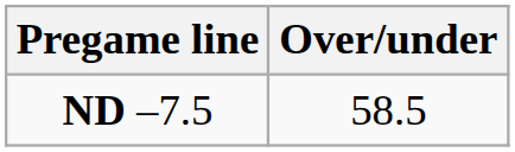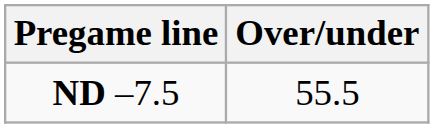ND –7.5 | Over/under: 58.5 -> 55.5
